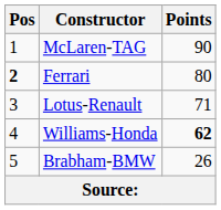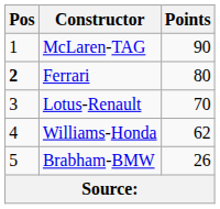Lotus-Renault | Points: 71 -> 70
Williams-Honda | Points: bold -> normal
